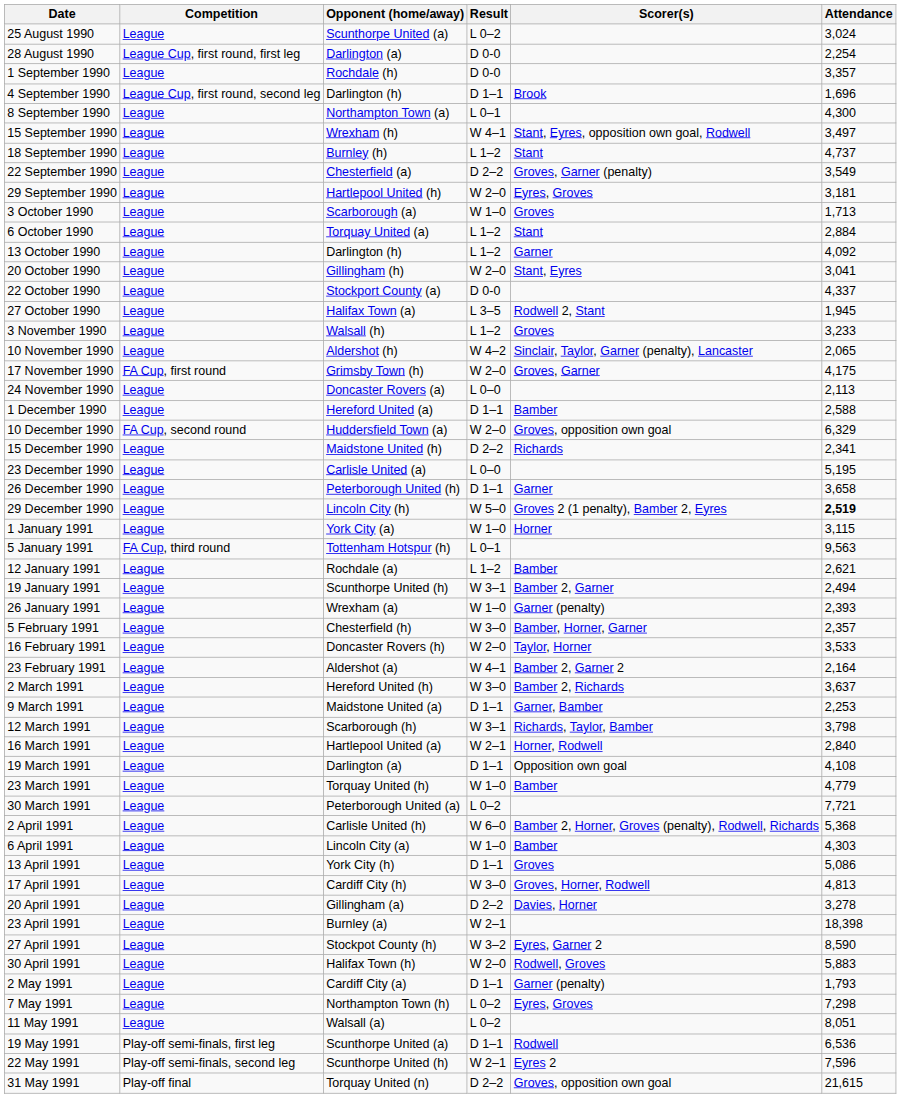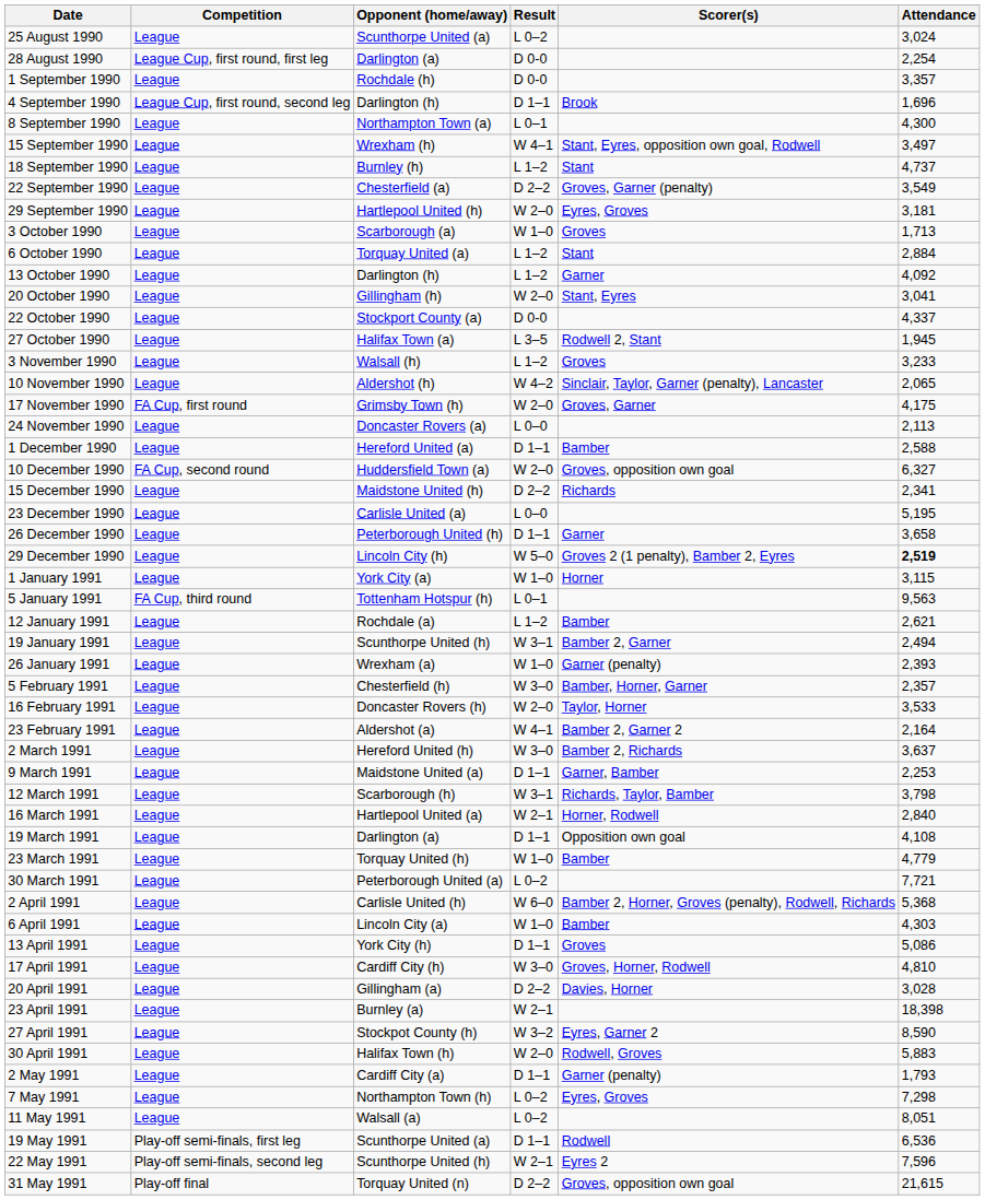10 December 1990 | Attendance: 6,329 -> 6,327
17 April 1991 | Attendance: 4,813 -> 4,810
20 April 1991 | Attendance: 3,278 -> 3,028
